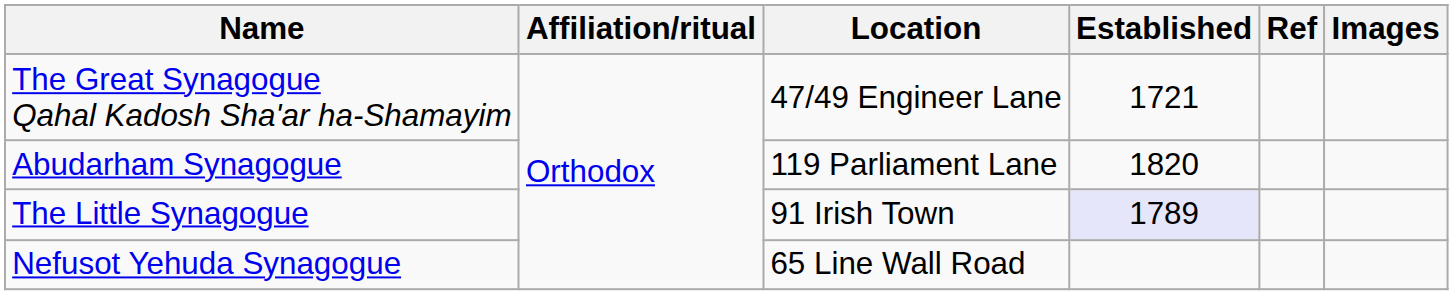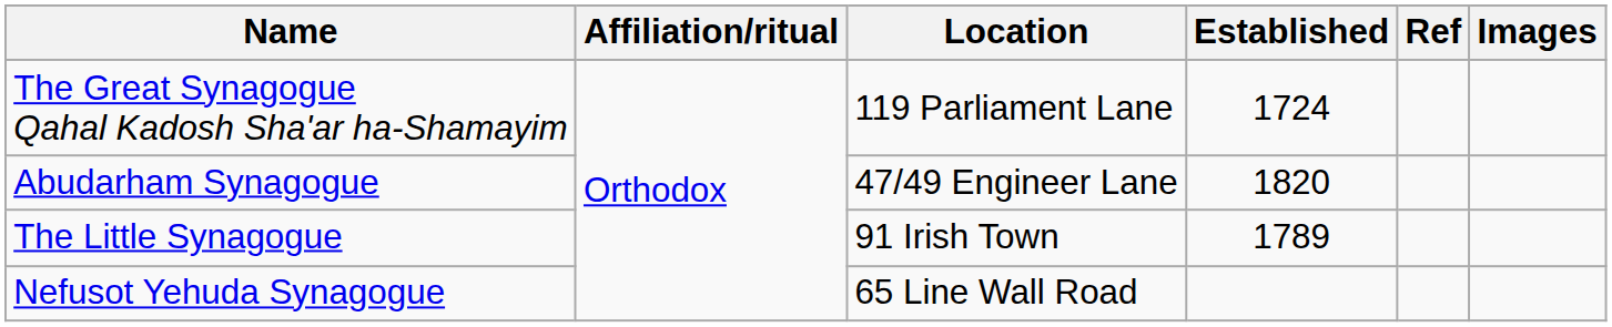The Great Synagogue Qahal Kadosh Sha'ar ha-Shamayim | Location: 47/49 Engineer Lane -> 119 Parliament Lane
The Great Synagogue Qahal Kadosh Sha'ar ha-Shamayim | Established: 1721 -> 1724
Abudarham Synagogue | Location: 119 Parliament Lane -> 47/49 Engineer Lane
The Little Synagogue | Established: lavender background -> no background
